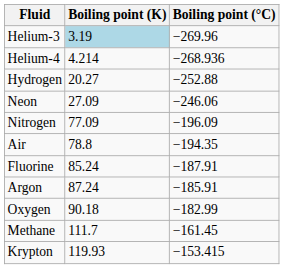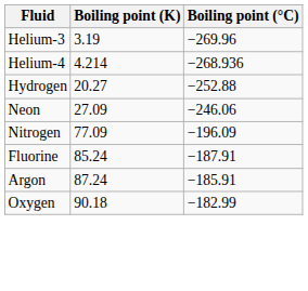Helium-3 | Boiling point (K): lightblue background -> no background
- row: Air | 78.8 | −194.35
- row: Methane | 111.7 | −161.45
- row: Krypton | 119.93 | −153.415
